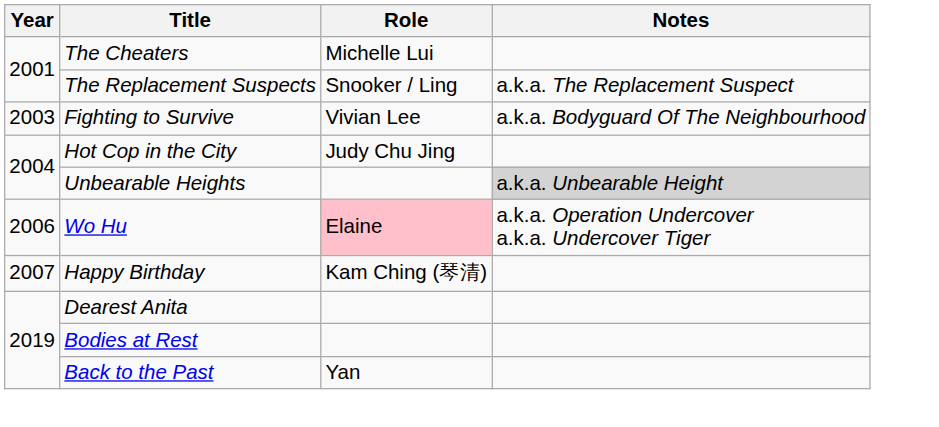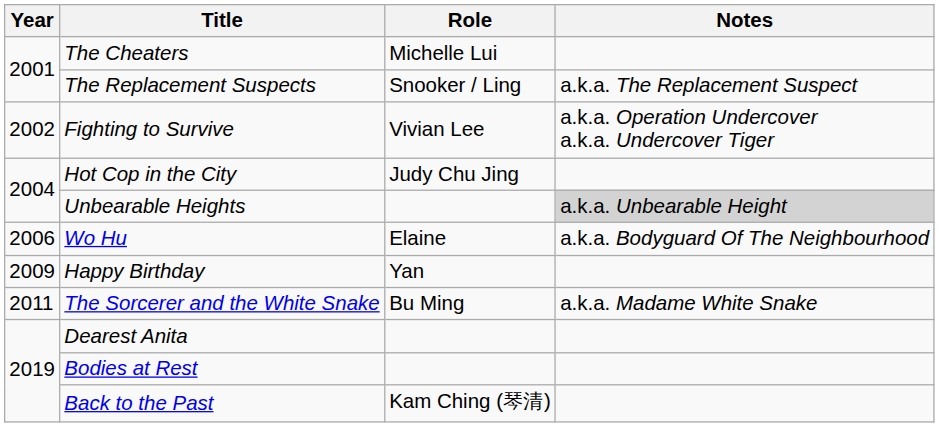Fighting to Survive | Year: 2003 -> 2002
Fighting to Survive | Notes: a.k.a. Bodyguard Of The Neighbourhood -> a.k.a. Operation Undercover a.k.a. Undercover Tiger
Wo Hu | Role: pink background -> no background
Wo Hu | Notes: a.k.a. Operation Undercover a.k.a. Undercover Tiger -> a.k.a. Bodyguard Of The Neighbourhood
Happy Birthday | Year: 2007 -> 2009
Happy Birthday | Role: Kam Ching (琴清) -> Yan
+ row: 2011 | The Sorcerer and the White Snake | Bu Ming | a.k.a. Madame White Snake
Back to the Past | Role: Yan -> Kam Ching (琴清)
